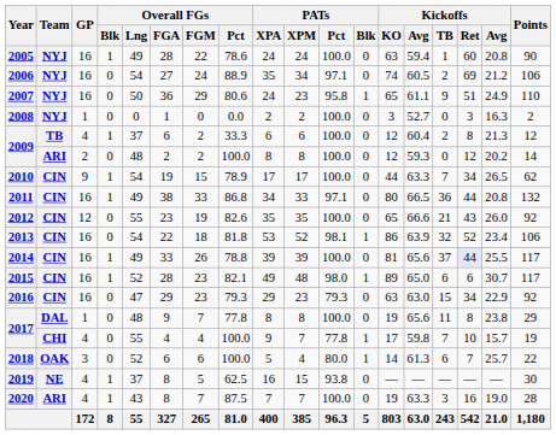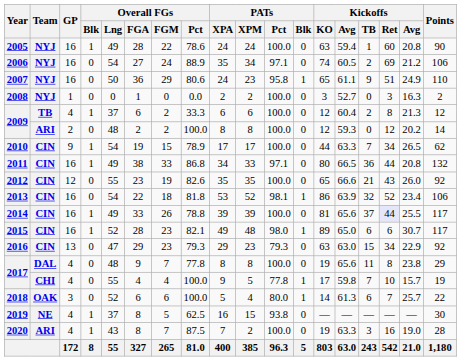2016 | GP: 16 -> 13
2017 / DAL | GP: 1 -> 4
2017 / CHI | PATs / XPM: 7 -> 5
2020 | PATs / XPM: 7 -> 2
